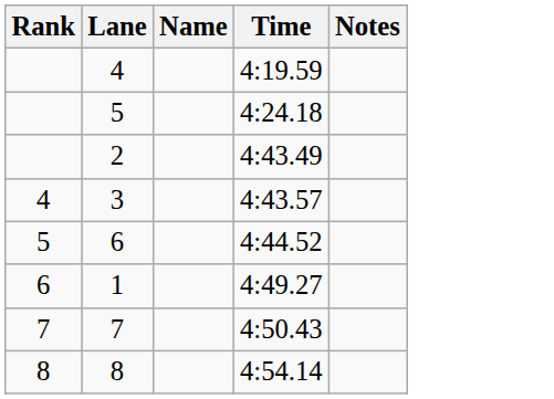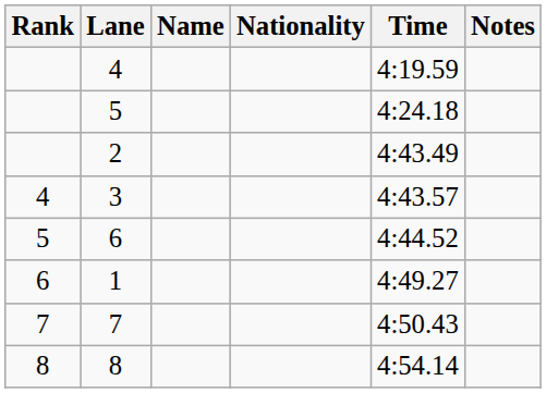+ column: Nationality
